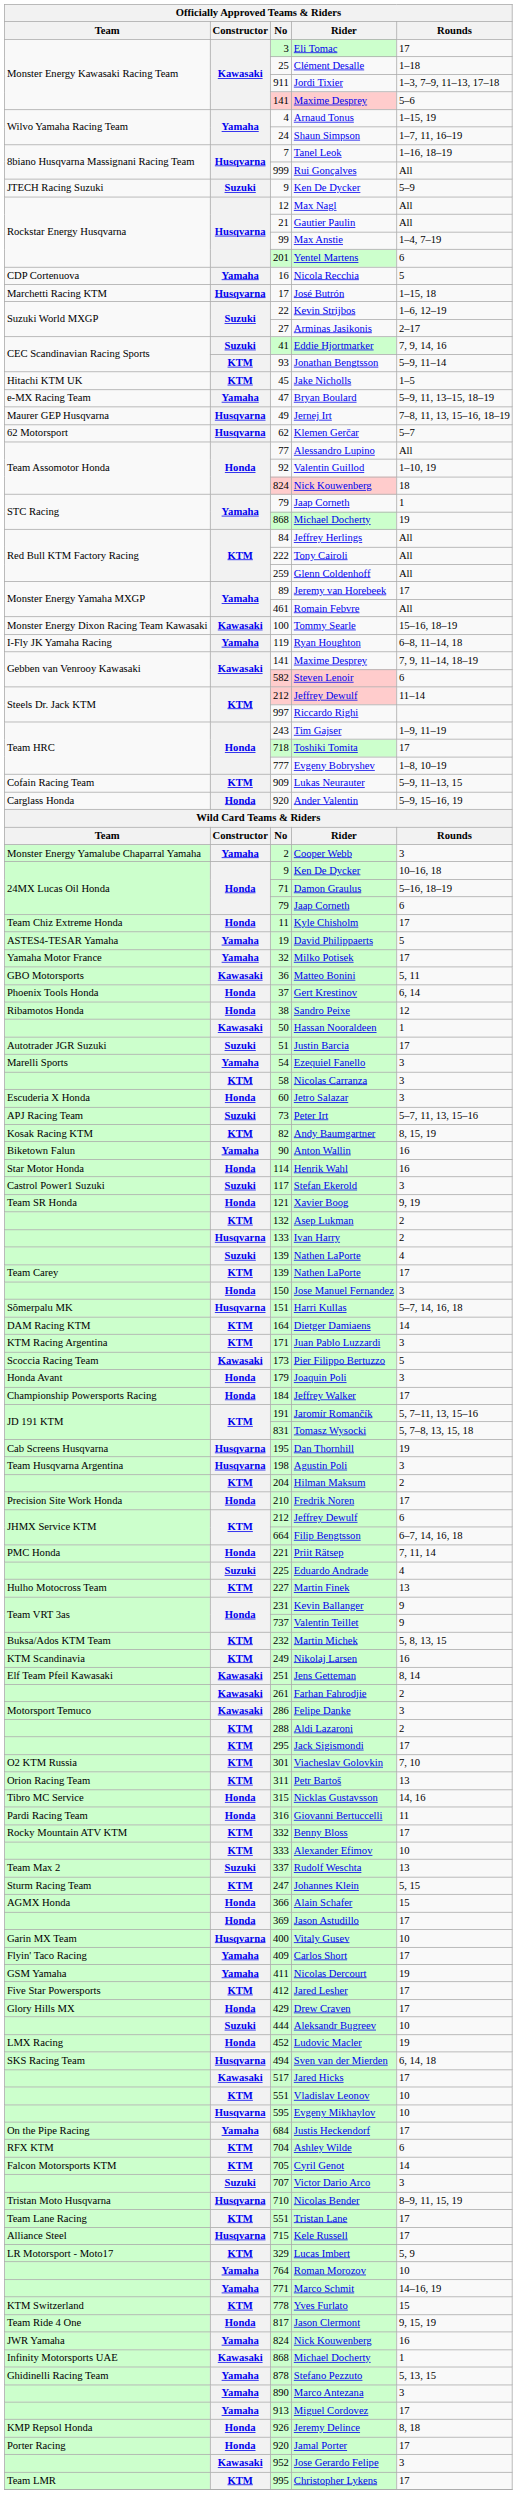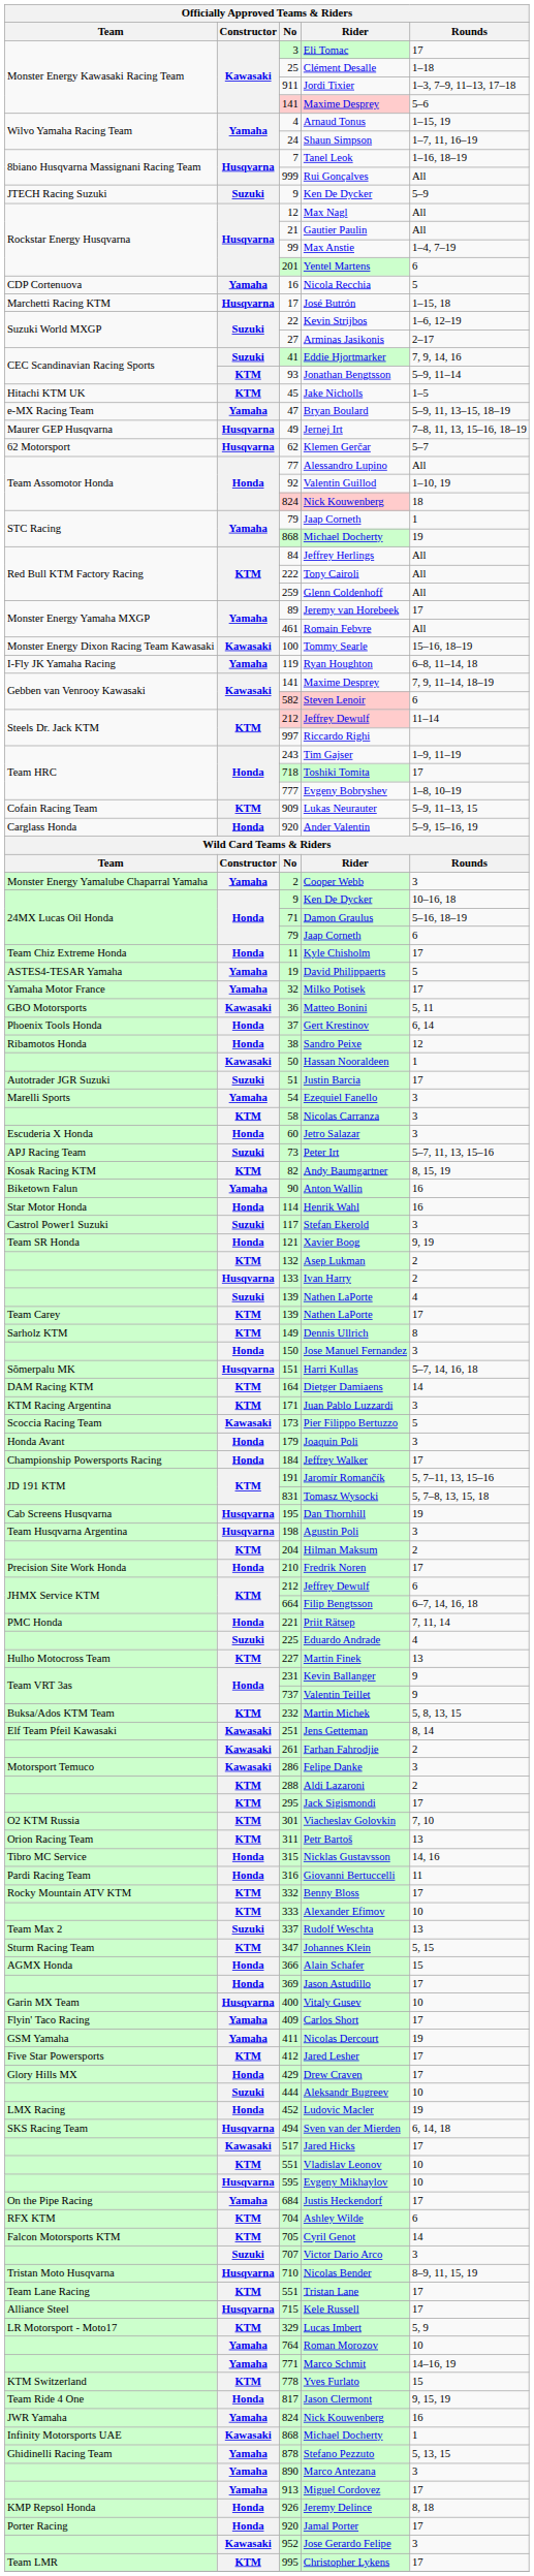+ row: Sarholz KTM | KTM | 149 | Dennis Ullrich | 8
- row: KTM Scandinavia | KTM | 249 | Nikolaj Larsen | 16
Johannes Klein | No: 247 -> 347
